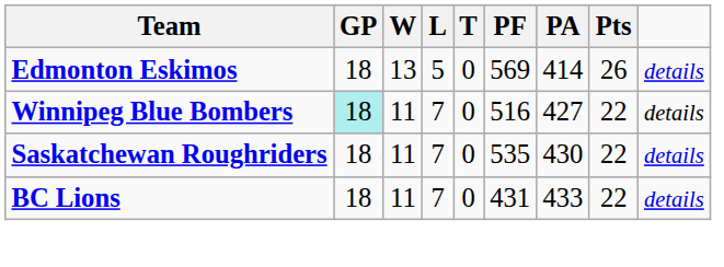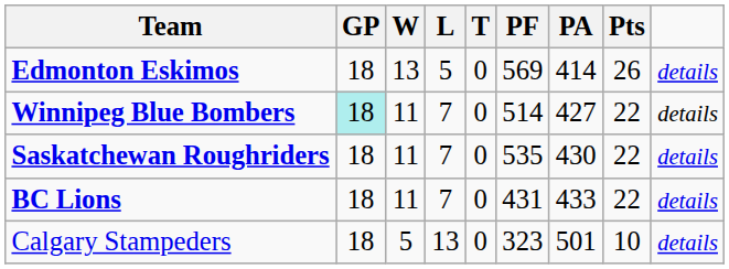Winnipeg Blue Bombers | PF: 516 -> 514
+ row: Calgary Stampeders | 18 | 5 | 13 | 0 | 323 | 501 | 10 | details
